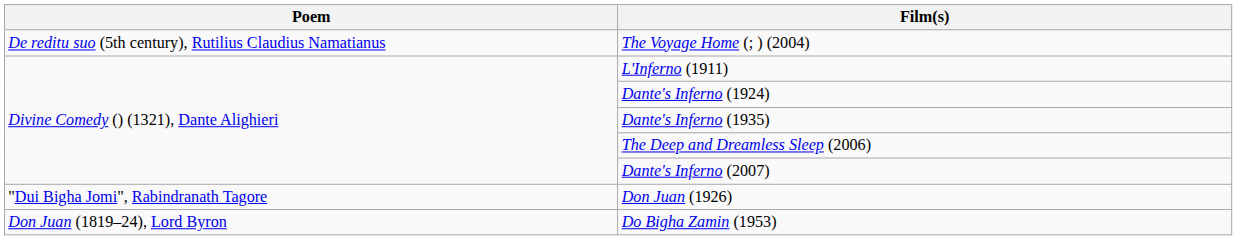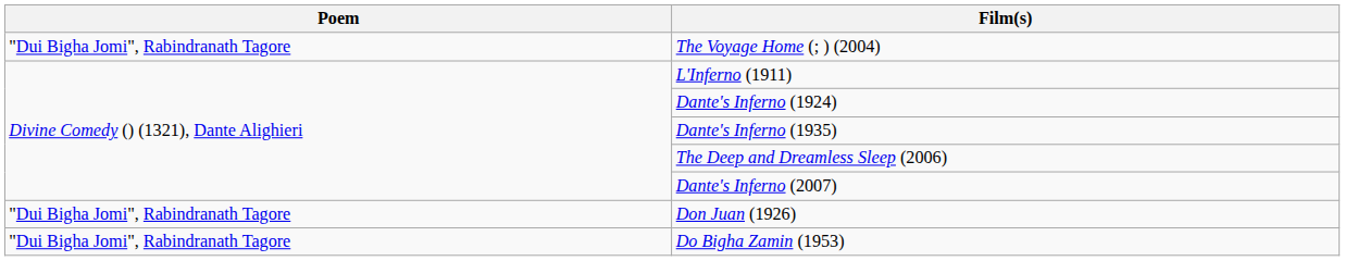The Voyage Home (; ) (2004) | Poem: De reditu suo (5th century), Rutilius Claudius Namatianus -> "Dui Bigha Jomi", Rabindranath Tagore
Do Bigha Zamin (1953) | Poem: Don Juan (1819–24), Lord Byron -> "Dui Bigha Jomi", Rabindranath Tagore
